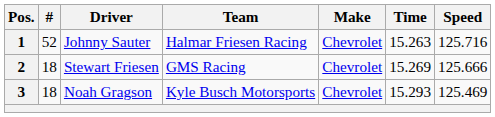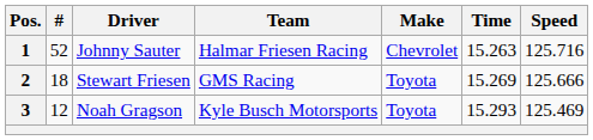2 | Make: Chevrolet -> Toyota
3 | #: 18 -> 12
3 | Make: Chevrolet -> Toyota
